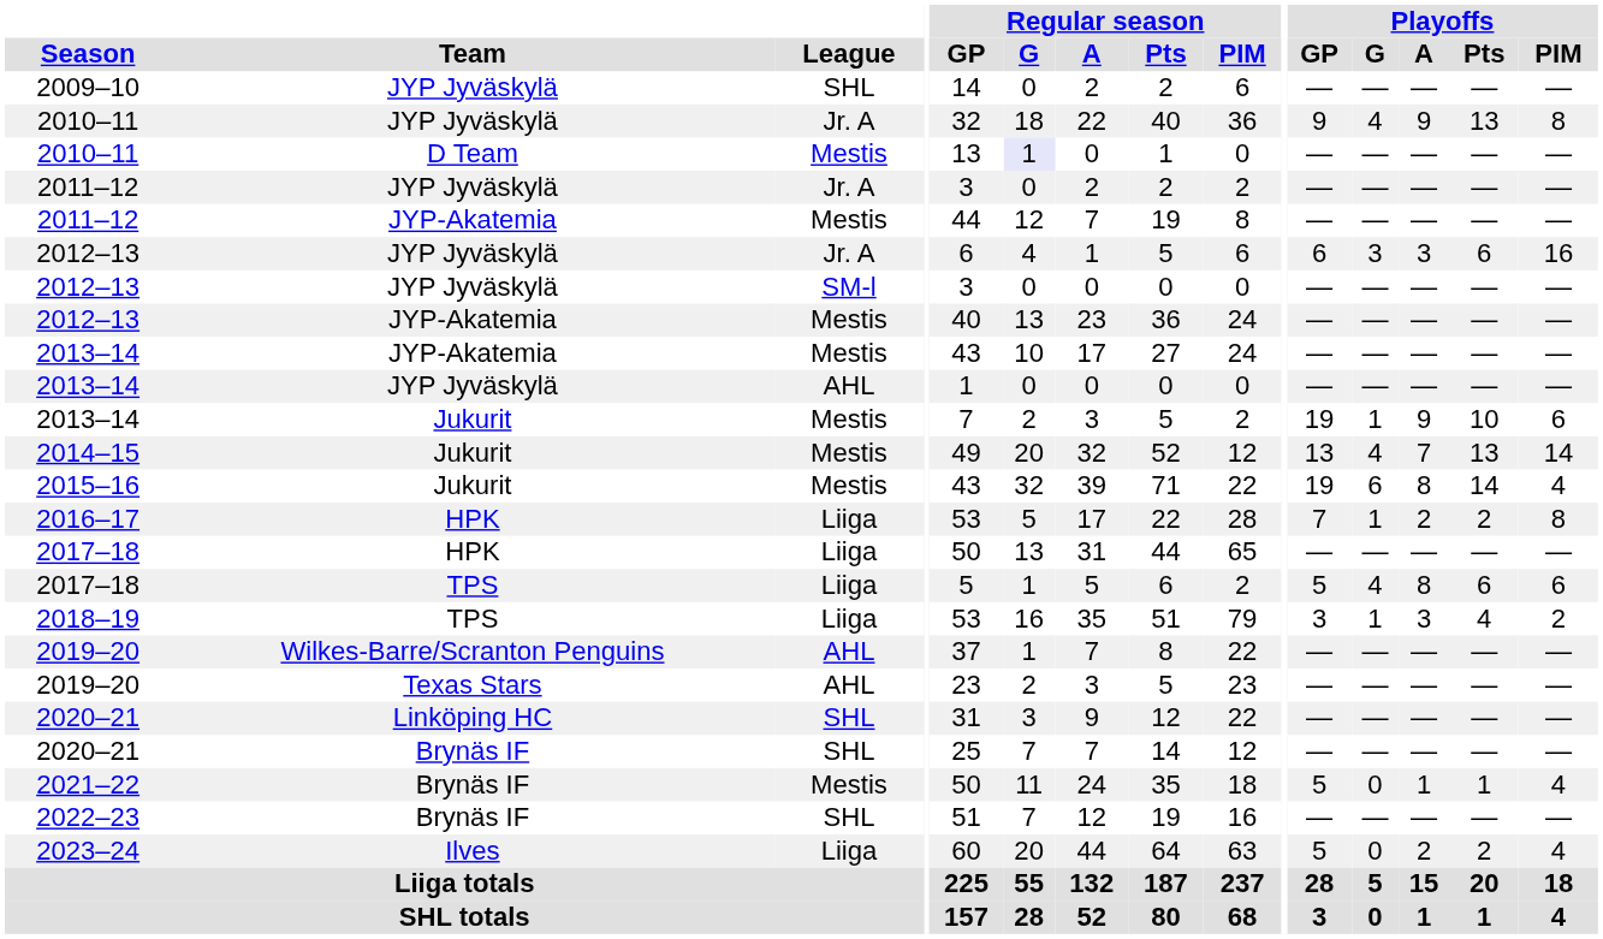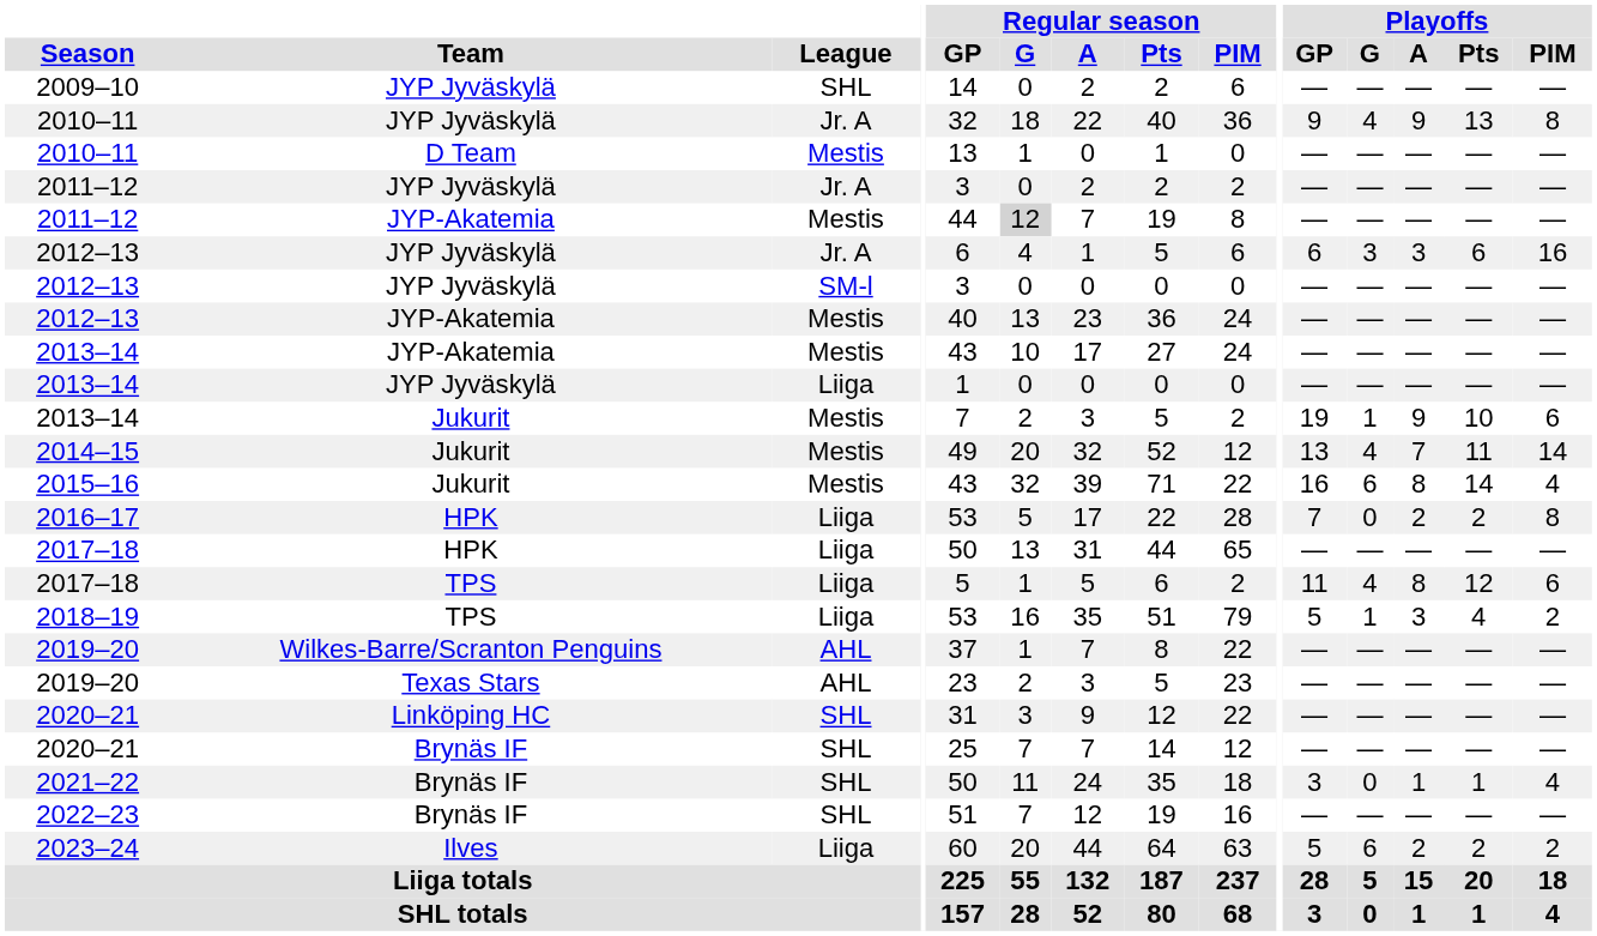2010–11 / D Team | Regular season / G: lavender background -> no background
2011–12 / JYP-Akatemia | Regular season / G: no background -> lightgrey background
2013–14 / JYP Jyväskylä | League: AHL -> Liiga
2014–15 | Playoffs / Pts: 13 -> 11
2015–16 | Playoffs / GP: 19 -> 16
2016–17 | Playoffs / G: 1 -> 0
2017–18 / TPS | Playoffs / GP: 5 -> 11
2017–18 / TPS | Playoffs / Pts: 6 -> 12
2018–19 | Playoffs / GP: 3 -> 5
2021–22 | League: Mestis -> SHL
2021–22 | Playoffs / GP: 5 -> 3
2023–24 | Playoffs / G: 0 -> 6
2023–24 | Playoffs / PIM: 4 -> 2
